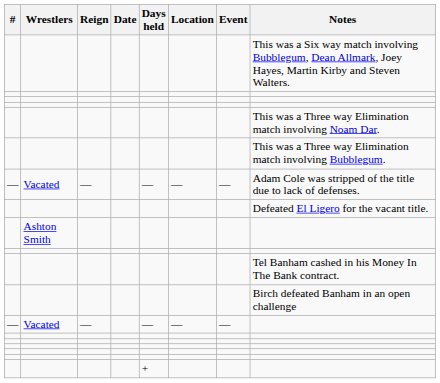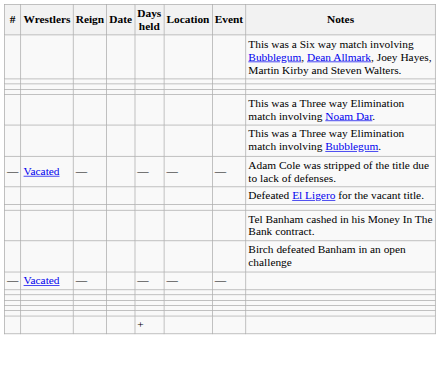- row: Ashton Smith
